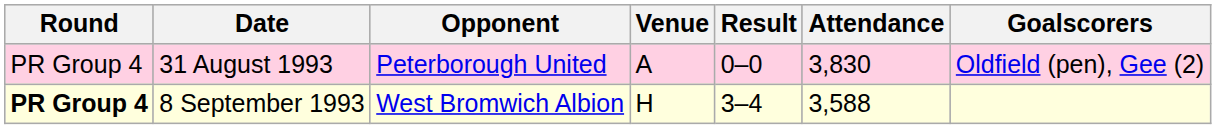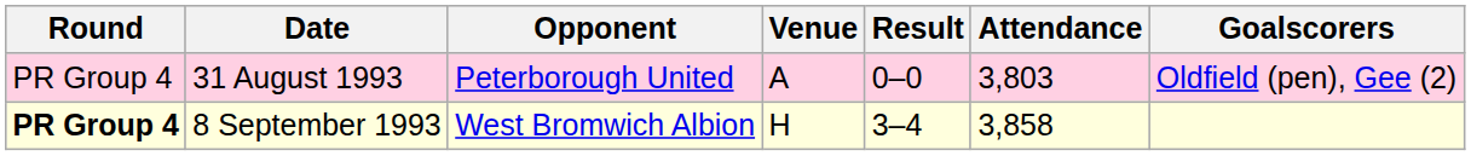31 August 1993 | Attendance: 3,830 -> 3,803
8 September 1993 | Attendance: 3,588 -> 3,858
